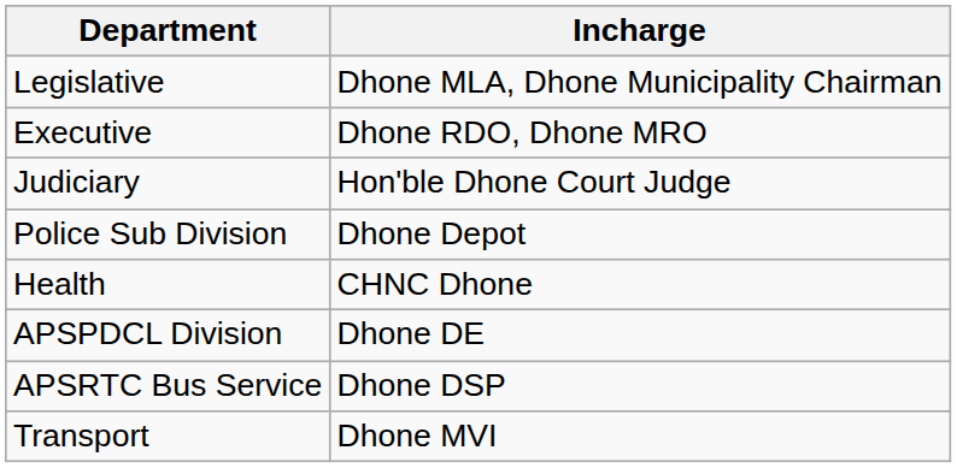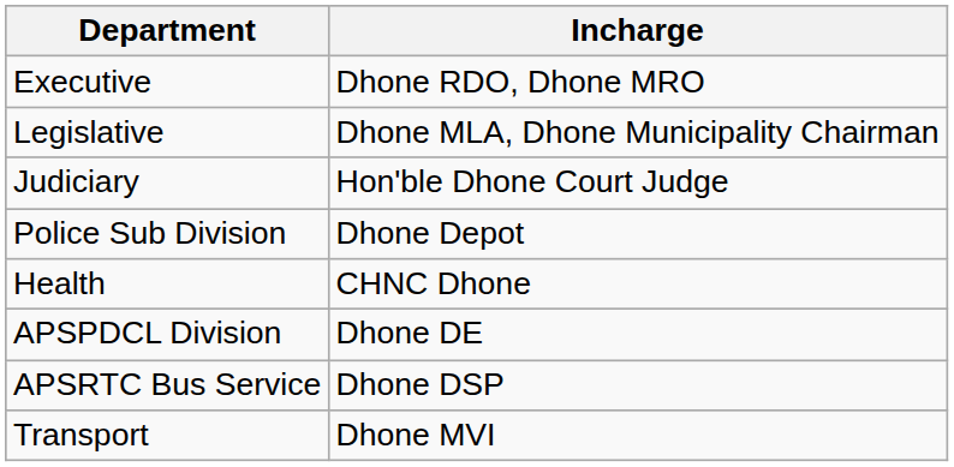rows swapped: Legislative <-> Executive
